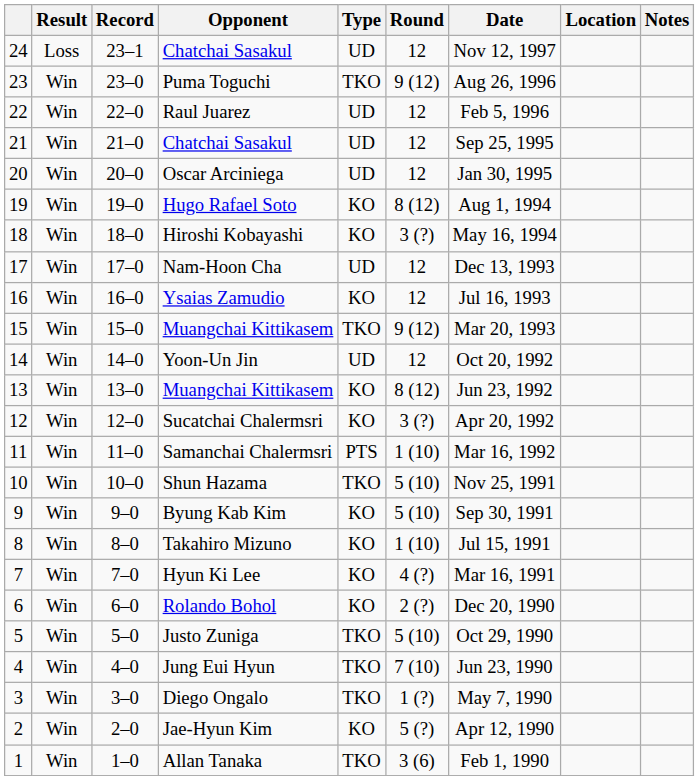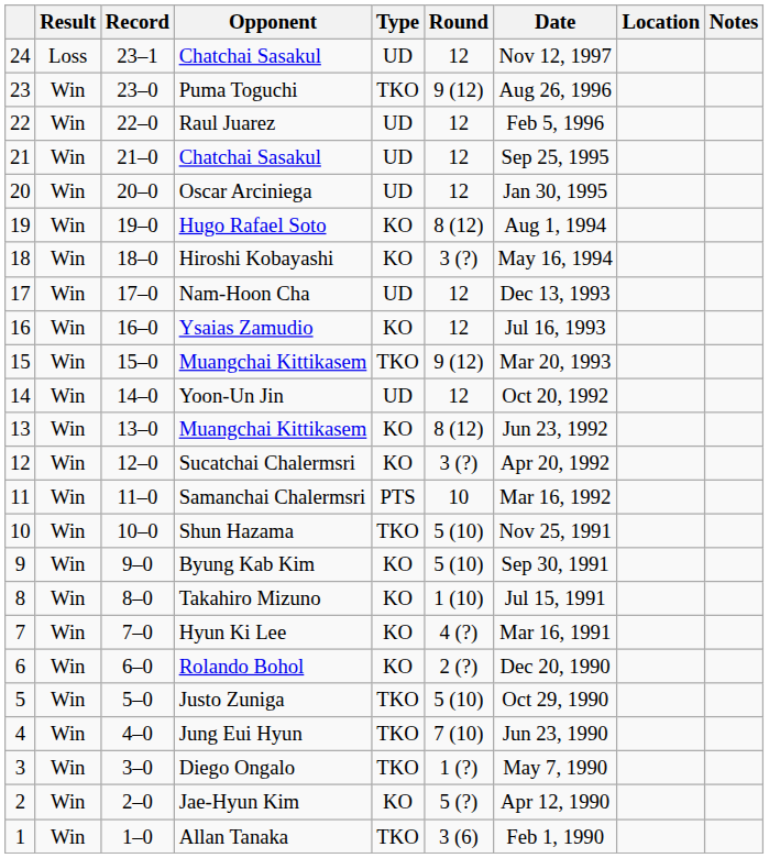Samanchai Chalermsri | Round: 1 (10) -> 10
